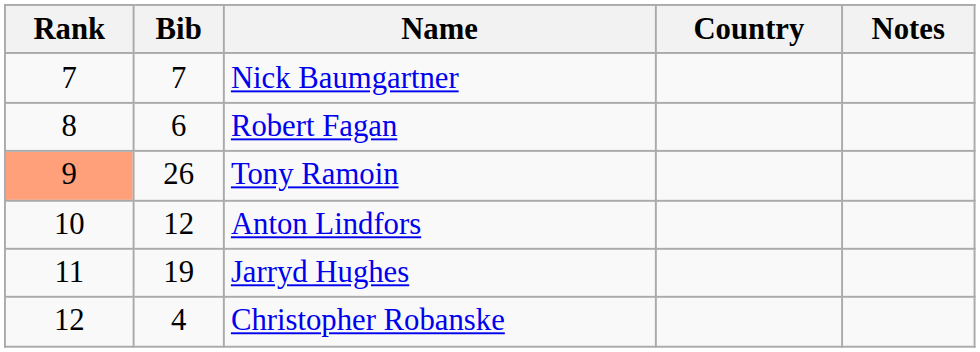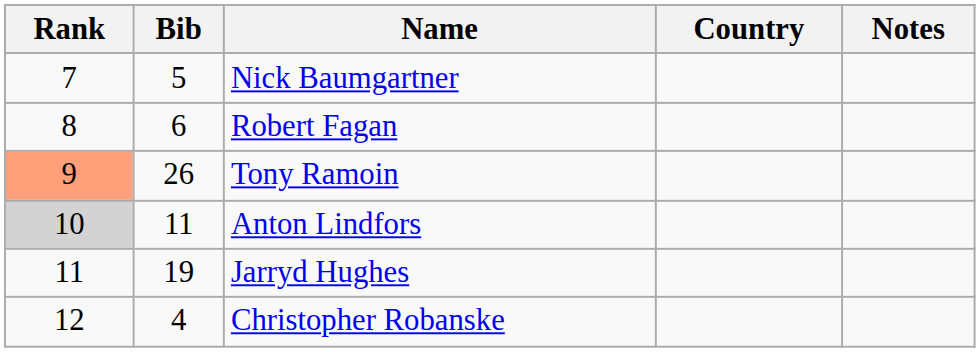Nick Baumgartner | Bib: 7 -> 5
Anton Lindfors | Rank: no background -> lightgrey background
Anton Lindfors | Bib: 12 -> 11
